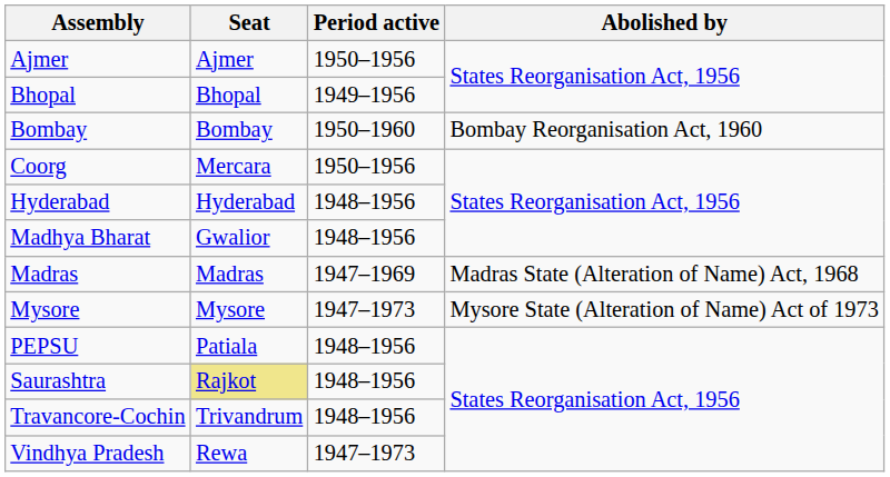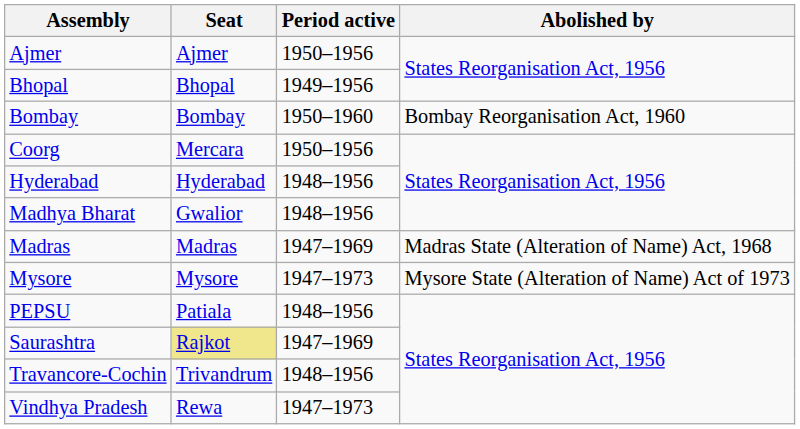Saurashtra | Period active: 1948–1956 -> 1947–1969
